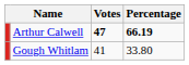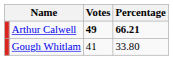Arthur Calwell | Votes: 47 -> 49
Arthur Calwell | Percentage: 66.19 -> 66.21
